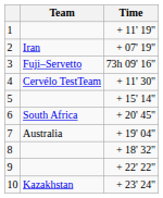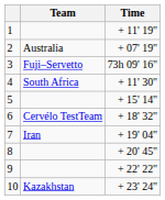2 | Team: Iran -> Australia
4 | Team: Cervélo TestTeam -> South Africa
6 | Team: South Africa -> Cervélo TestTeam
6 | Time: + 20' 45" -> + 18' 32"
7 | Team: Australia -> Iran
8 | Time: + 18' 32" -> + 20' 45"
